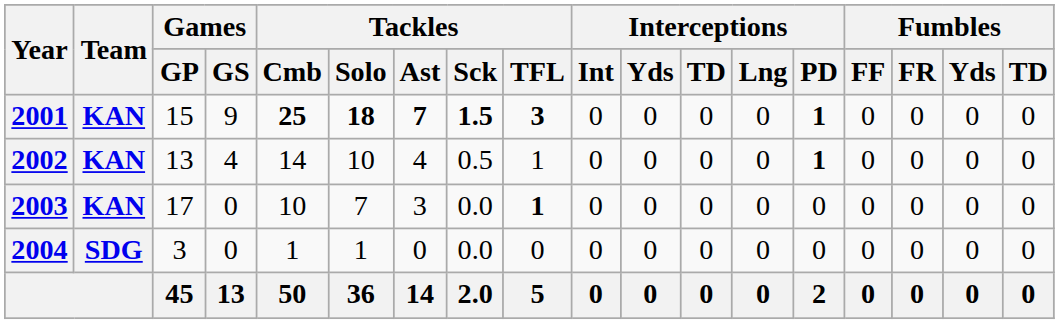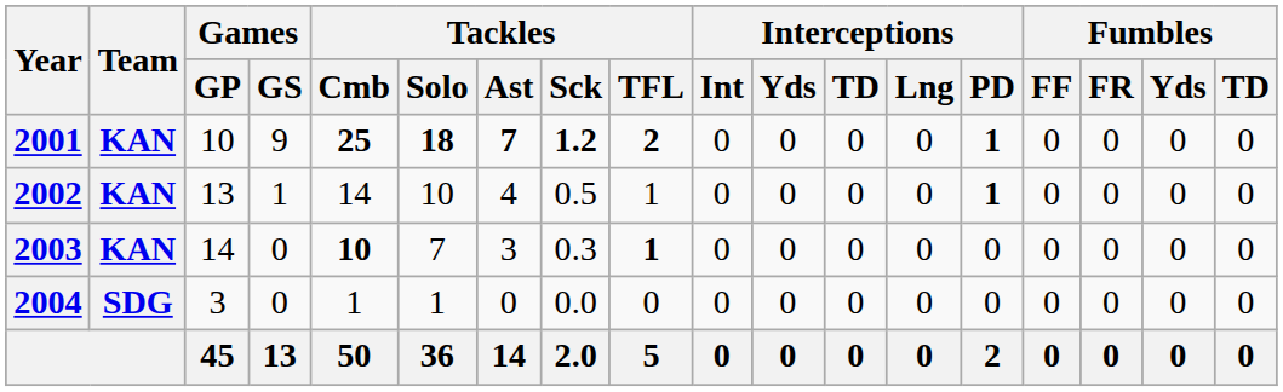2001 | Games / GP: 15 -> 10
2001 | Tackles / Sck: 1.5 -> 1.2
2001 | Tackles / TFL: 3 -> 2
2002 | Games / GS: 4 -> 1
2003 | Games / GP: 17 -> 14
2003 | Tackles / Cmb: normal -> bold
2003 | Tackles / Sck: 0.0 -> 0.3
